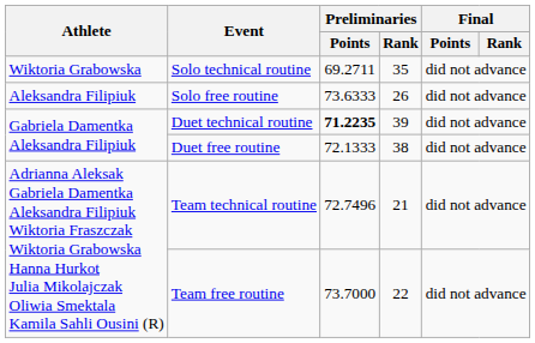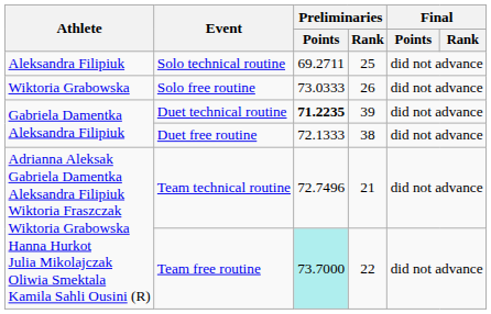Solo technical routine | Athlete: Wiktoria Grabowska -> Aleksandra Filipiuk
Solo technical routine | Preliminaries / Rank: 35 -> 25
Solo free routine | Athlete: Aleksandra Filipiuk -> Wiktoria Grabowska
Solo free routine | Preliminaries / Points: 73.6333 -> 73.0333
Team free routine | Preliminaries / Points: no background -> paleturquoise background
